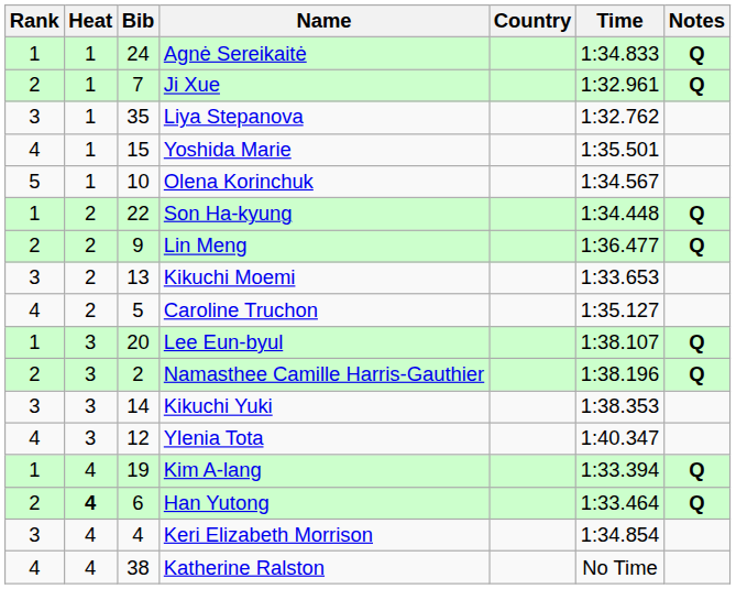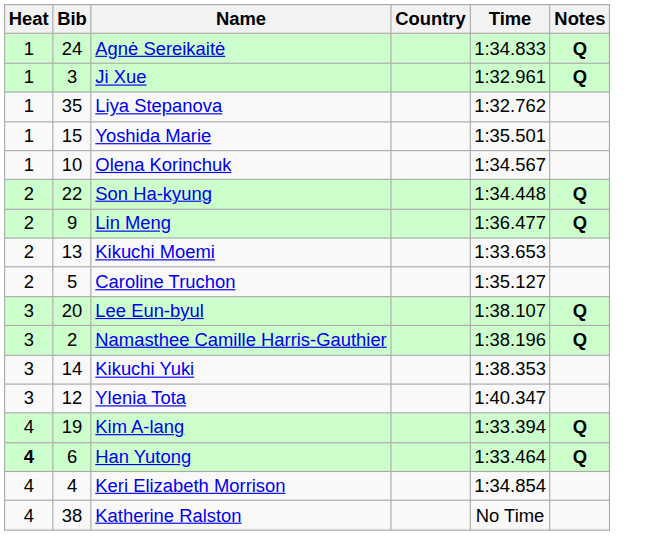- column: Rank | 1 | 2 | 3 | 4 | 5 | 1 | 2 | 3 | 4 | 1 | 2 | 3 | 4 | 1 | 2 | 3 | 4
Ji Xue | Bib: 7 -> 3
